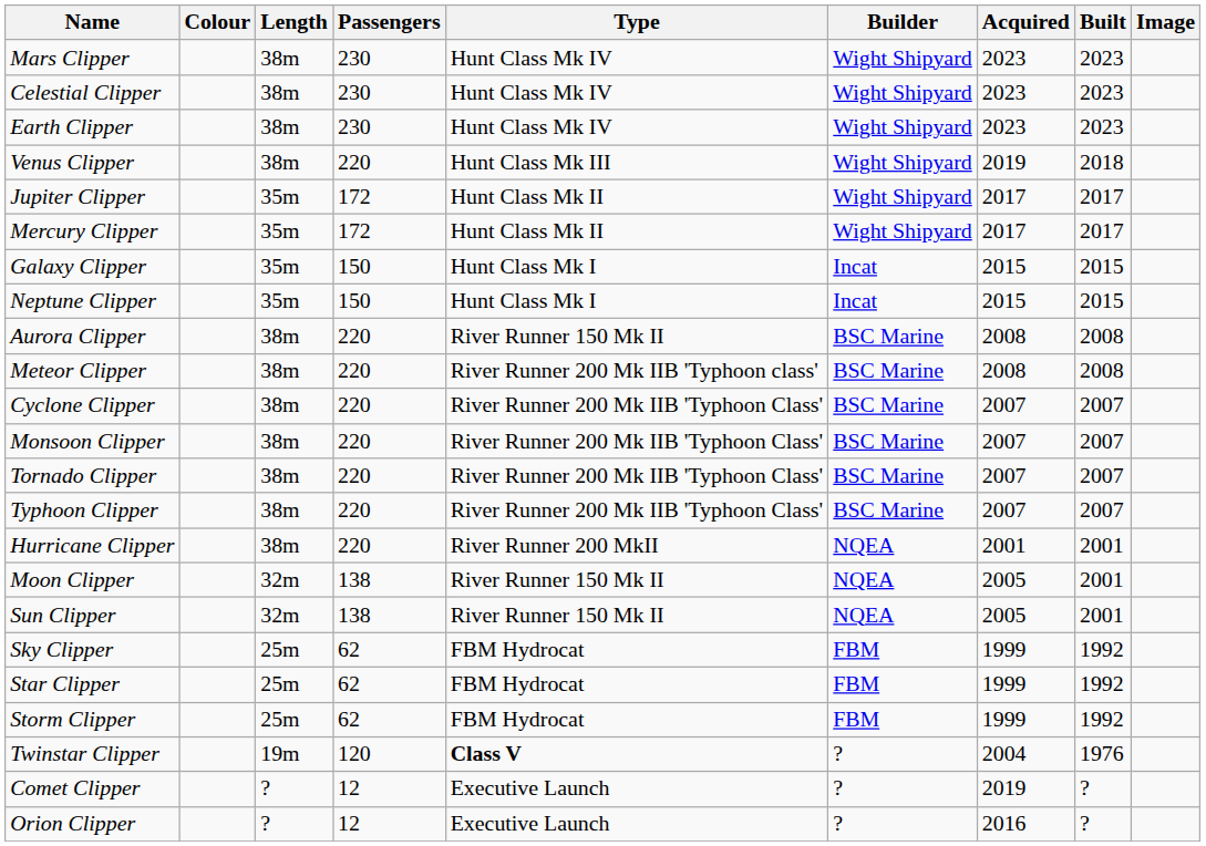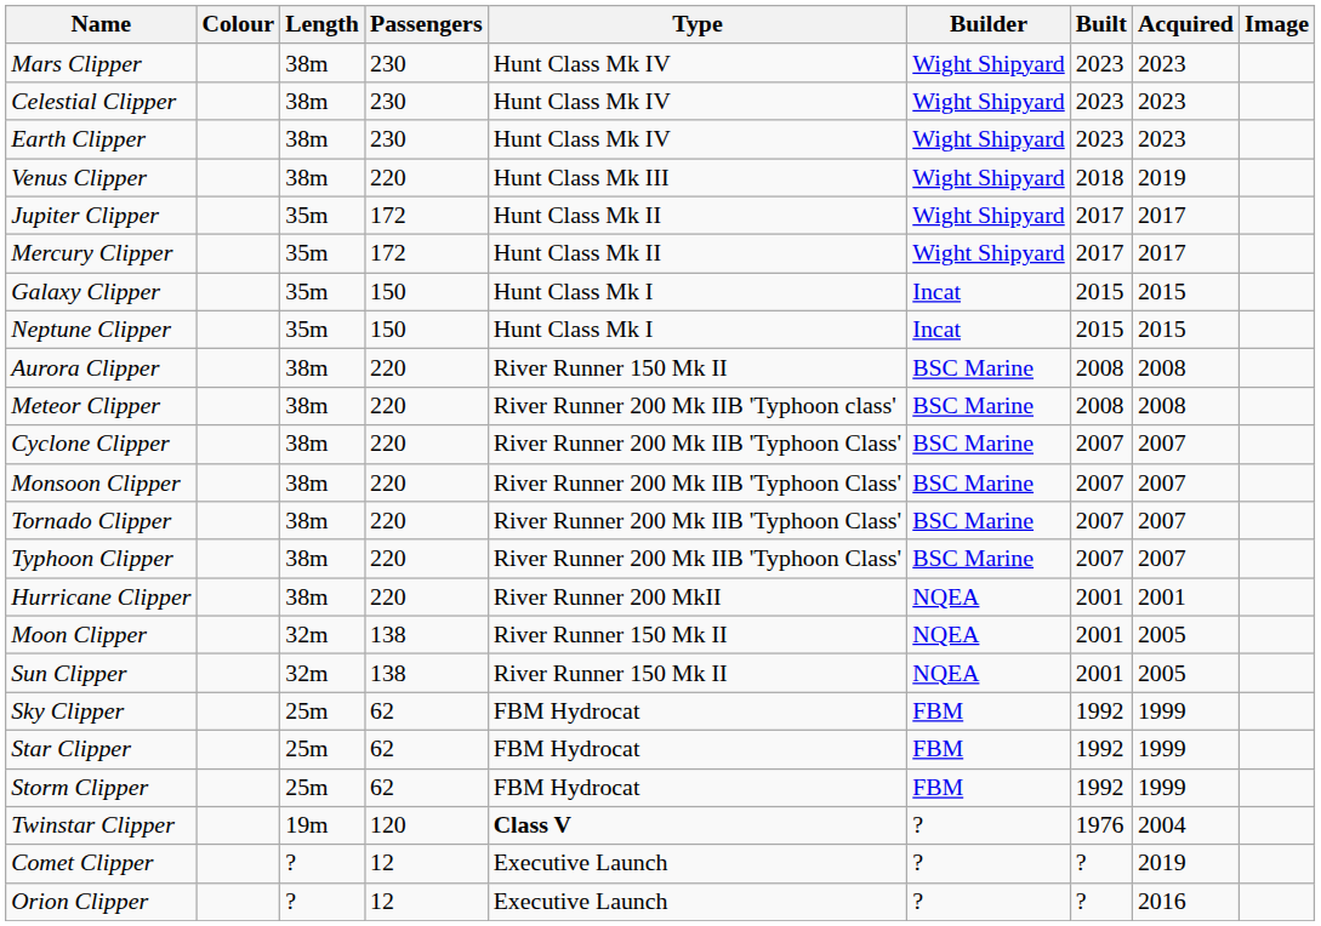columns swapped: Built <-> Acquired
